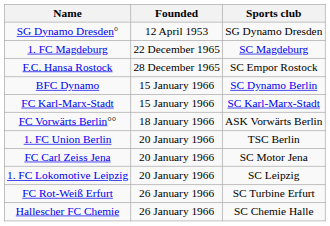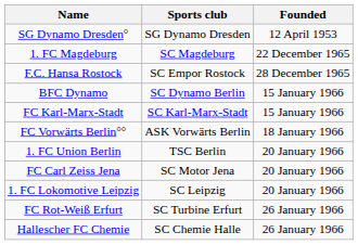columns swapped: Founded <-> Sports club
